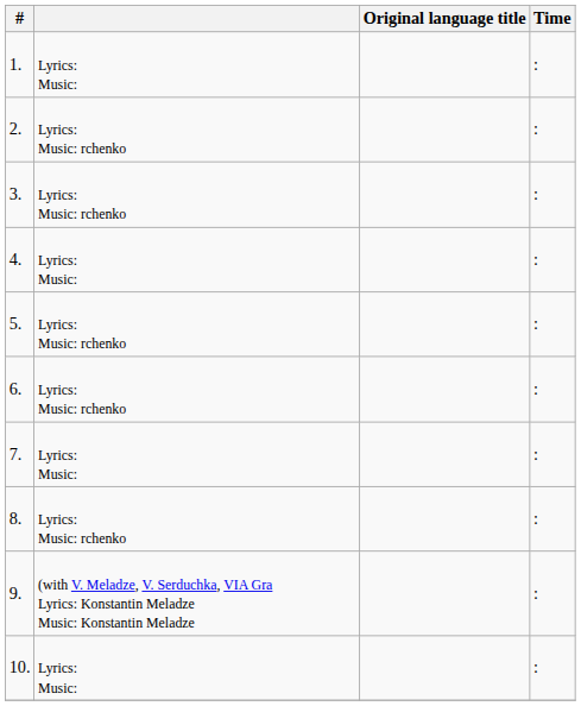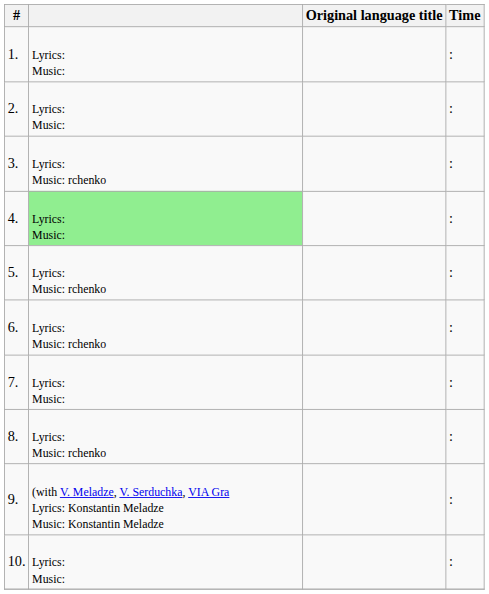2. | column 2: Lyrics: Music: rchenko -> Lyrics: Music:
4. | column 2: no background -> lightgreen background
